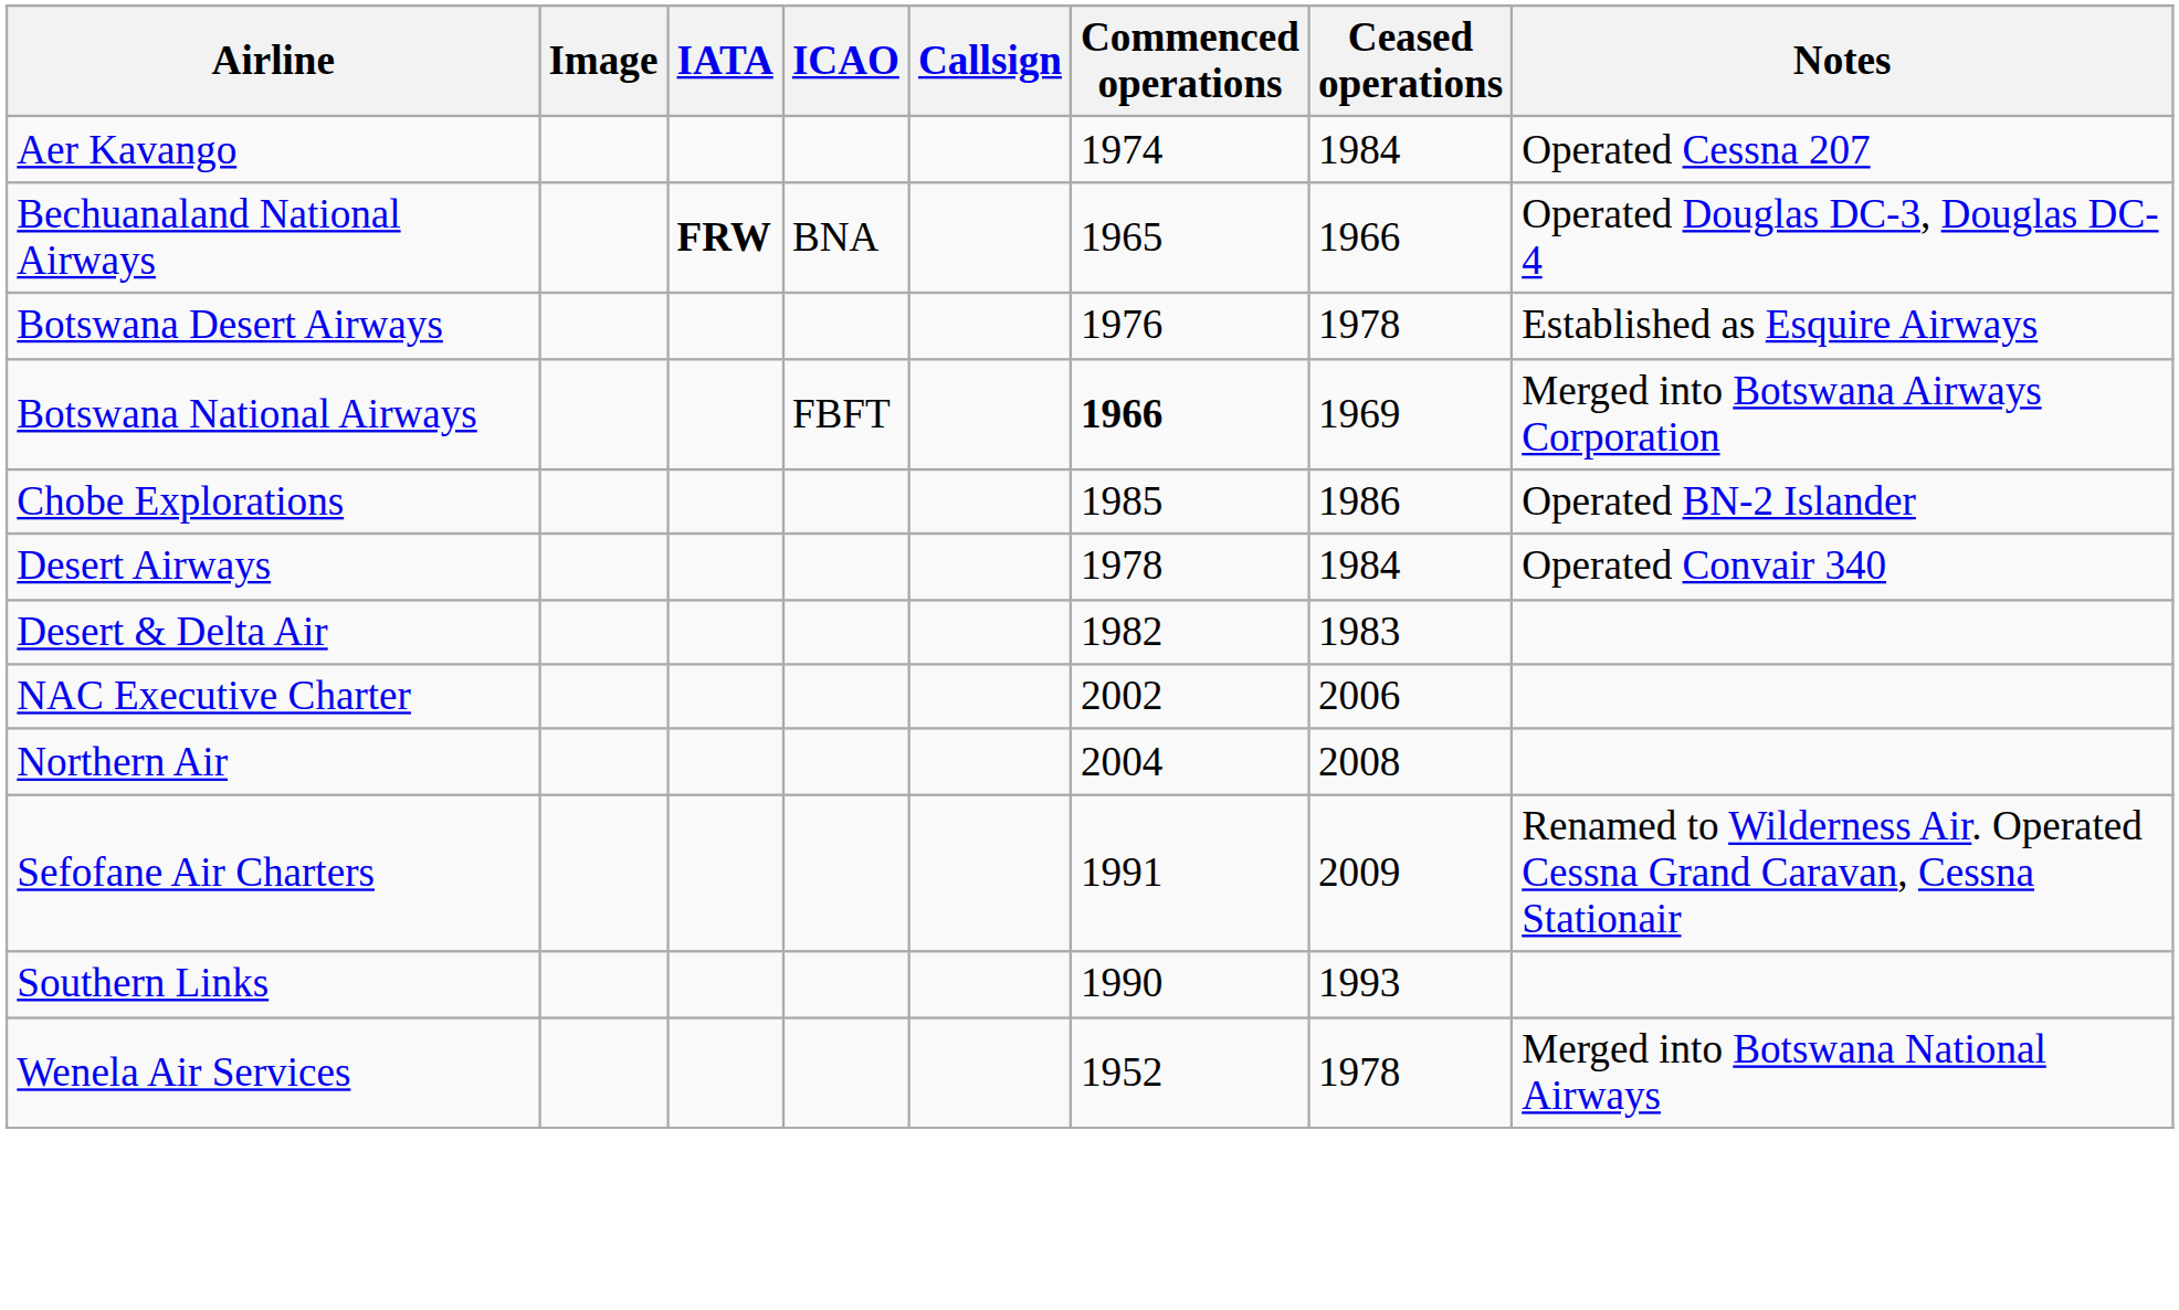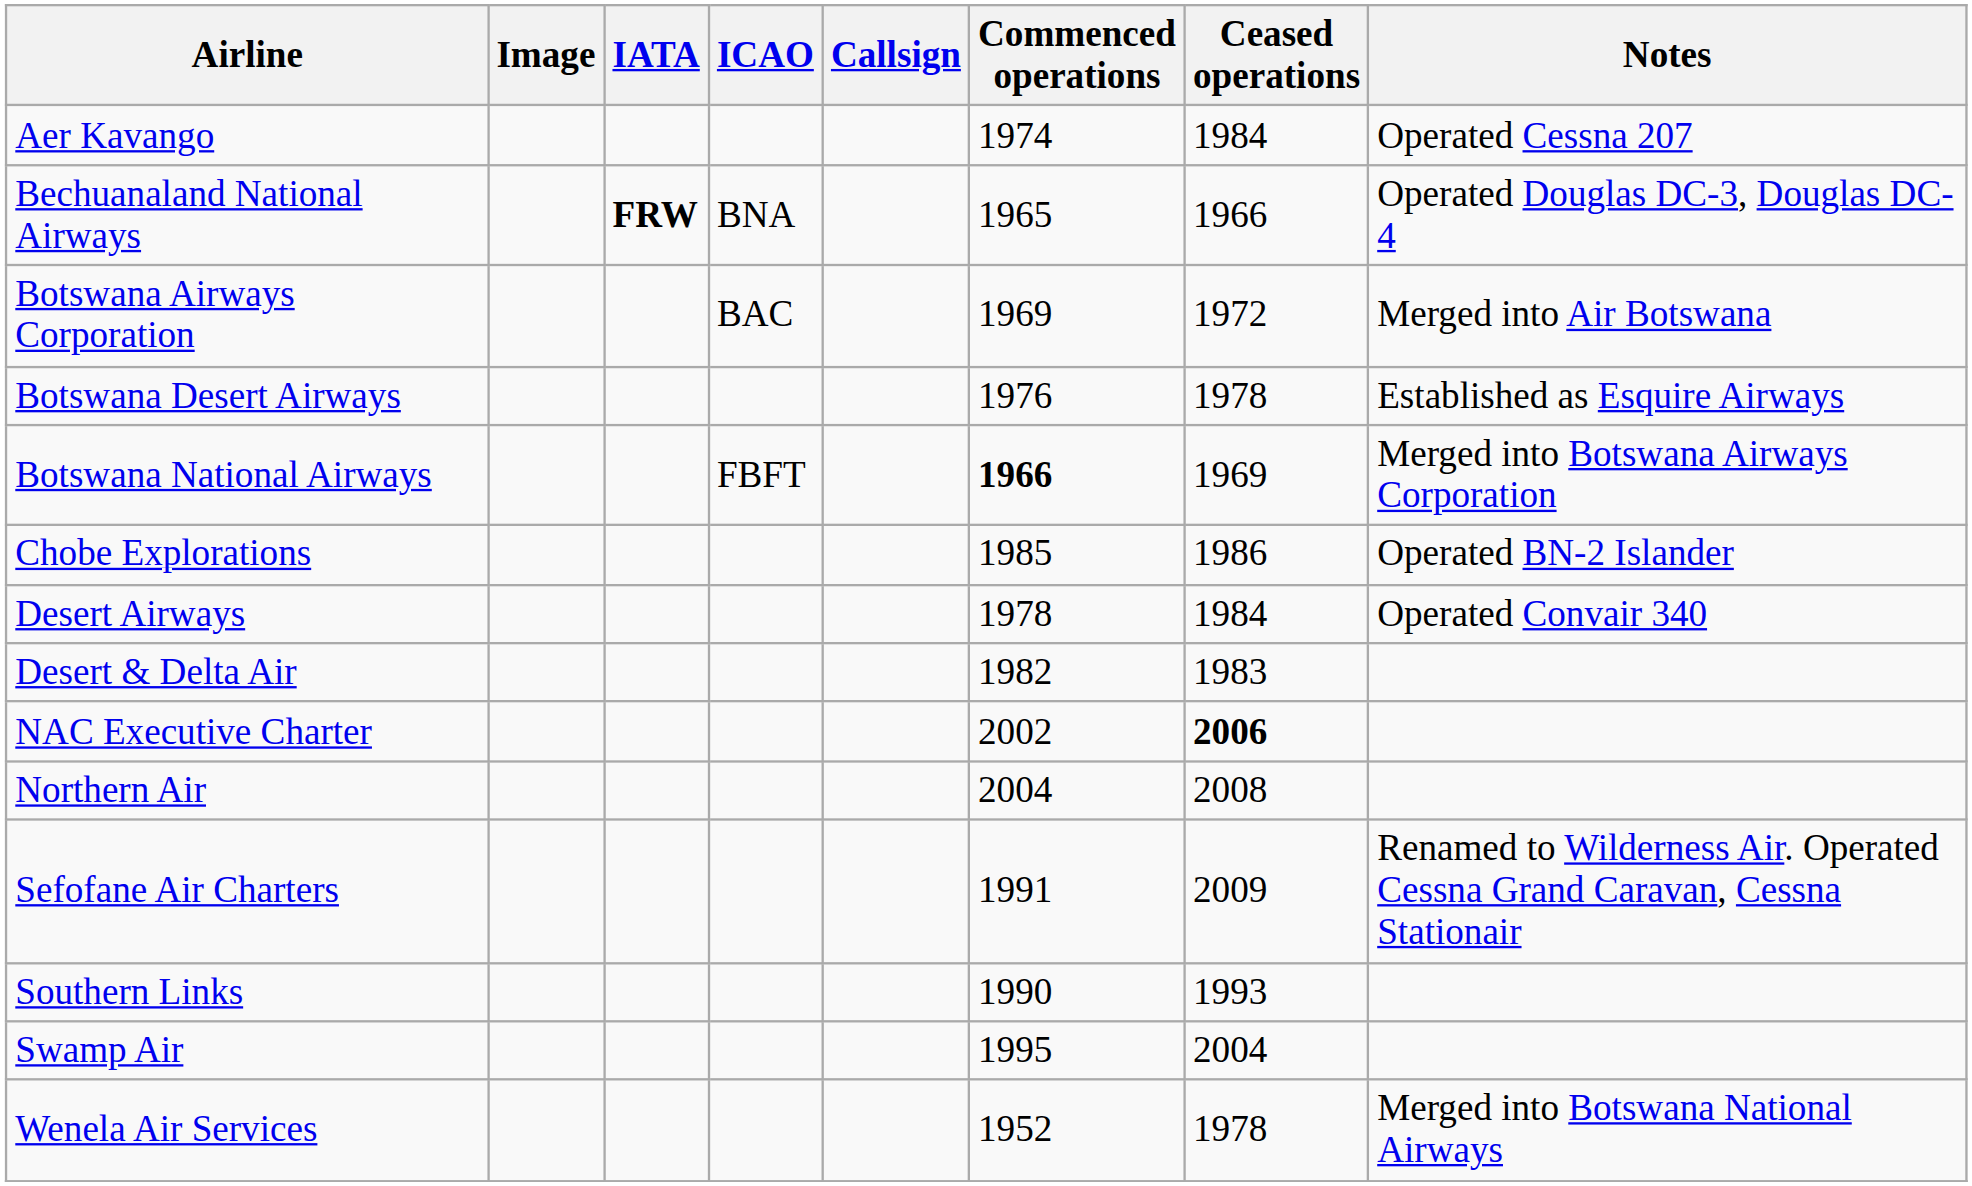+ row: Botswana Airways Corporation | BAC | 1969 | 1972 | Merged into Air Botswana
NAC Executive Charter | Ceased operations: normal -> bold
+ row: Swamp Air | 1995 | 2004
